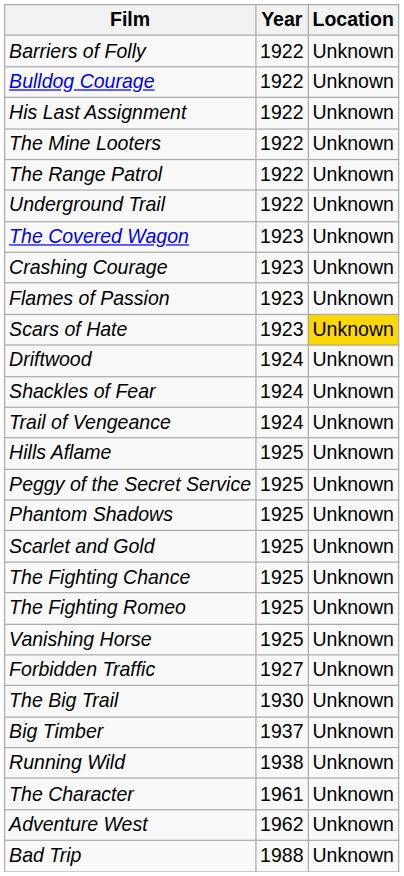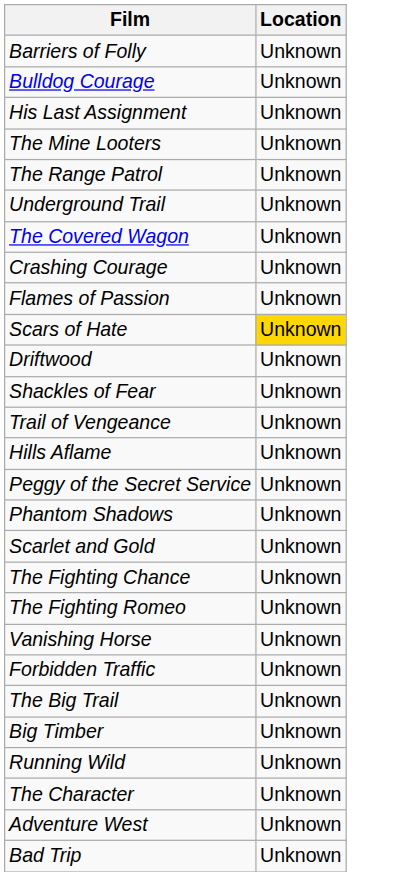- column: Year | 1922 | 1922 | 1922 | 1922 | 1922 | 1922 | 1923 | 1923 | 1923 | 1923 | 1924 | 1924 | 1924 | 1925 | 1925 | 1925 | 1925 | 1925 | 1925 | 1925 | 1927 | 1930 | 1937 | 1938 | 1961 | 1962 | 1988
